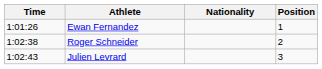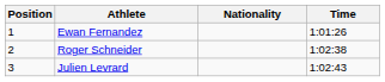columns swapped: Position <-> Time
